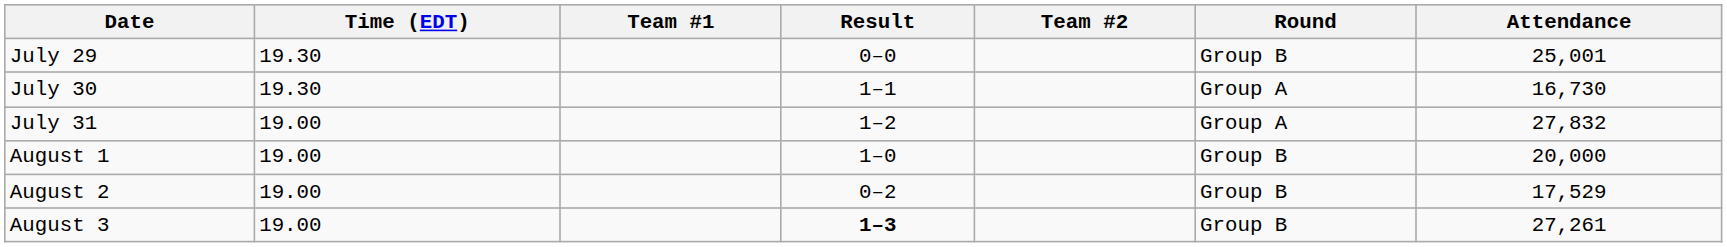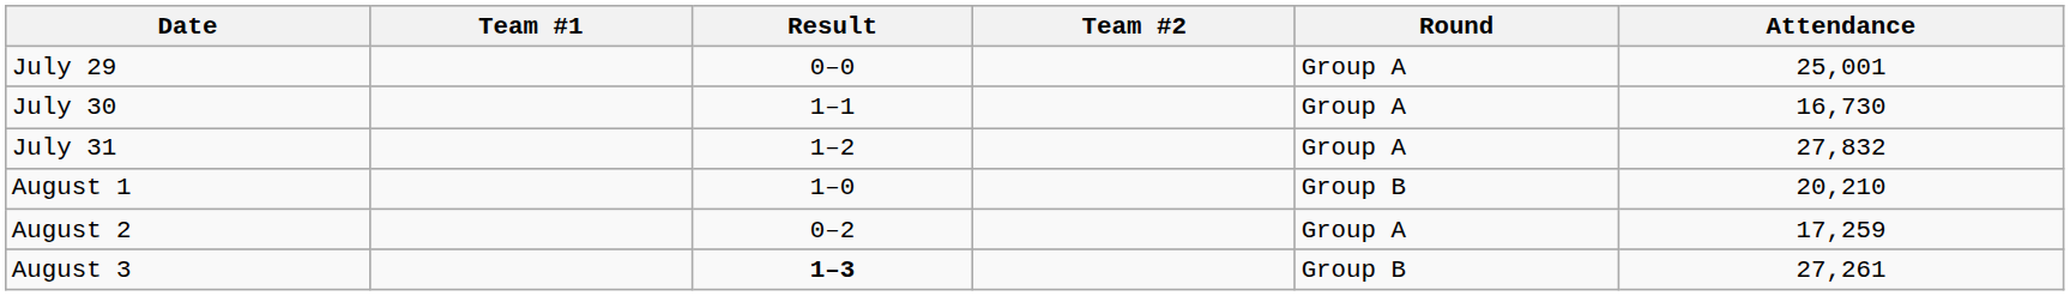- column: Time (EDT) | 19.30 | 19.30 | 19.00 | 19.00 | 19.00 | 19.00
July 29 | Round: Group B -> Group A
August 1 | Attendance: 20,000 -> 20,210
August 2 | Round: Group B -> Group A
August 2 | Attendance: 17,529 -> 17,259
